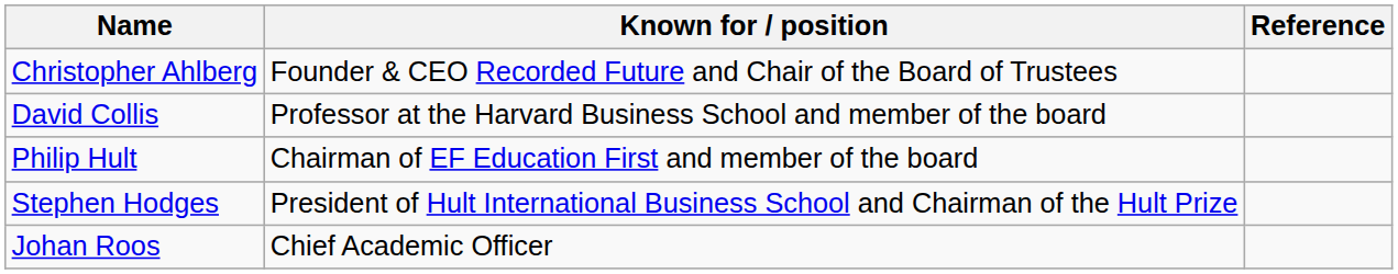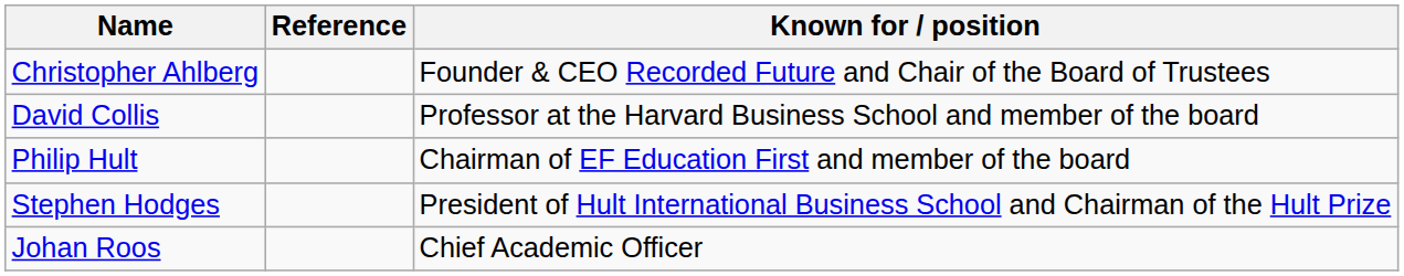columns swapped: Known for / position <-> Reference
